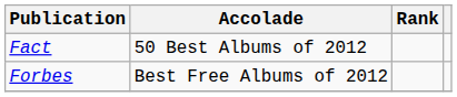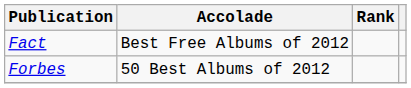Fact | Accolade: 50 Best Albums of 2012 -> Best Free Albums of 2012
Forbes | Accolade: Best Free Albums of 2012 -> 50 Best Albums of 2012
